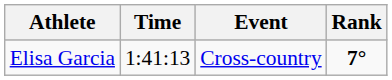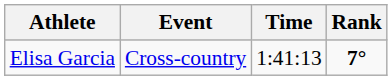columns swapped: Event <-> Time
